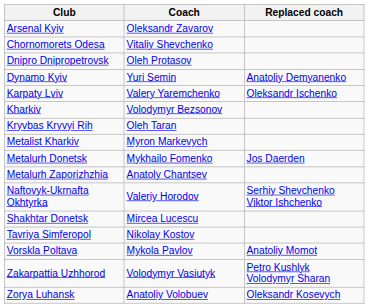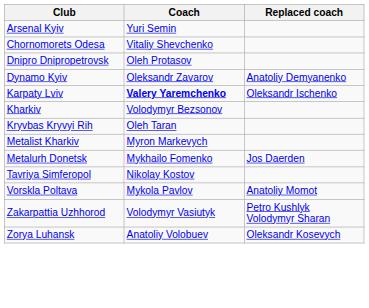Arsenal Kyiv | Coach: Oleksandr Zavarov -> Yuri Semin
Dynamo Kyiv | Coach: Yuri Semin -> Oleksandr Zavarov
Karpaty Lviv | Coach: normal -> bold
- row: Metalurh Zaporizhzhia | Anatoly Chantsev
- row: Naftovyk-Ukrnafta Okhtyrka | Valeriy Horodov | Serhiy Shevchenko Viktor Ishchenko
- row: Shakhtar Donetsk | Mircea Lucescu
